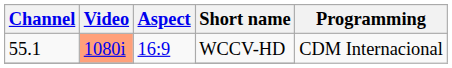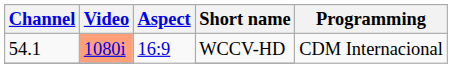WCCV-HD | Channel: 55.1 -> 54.1
